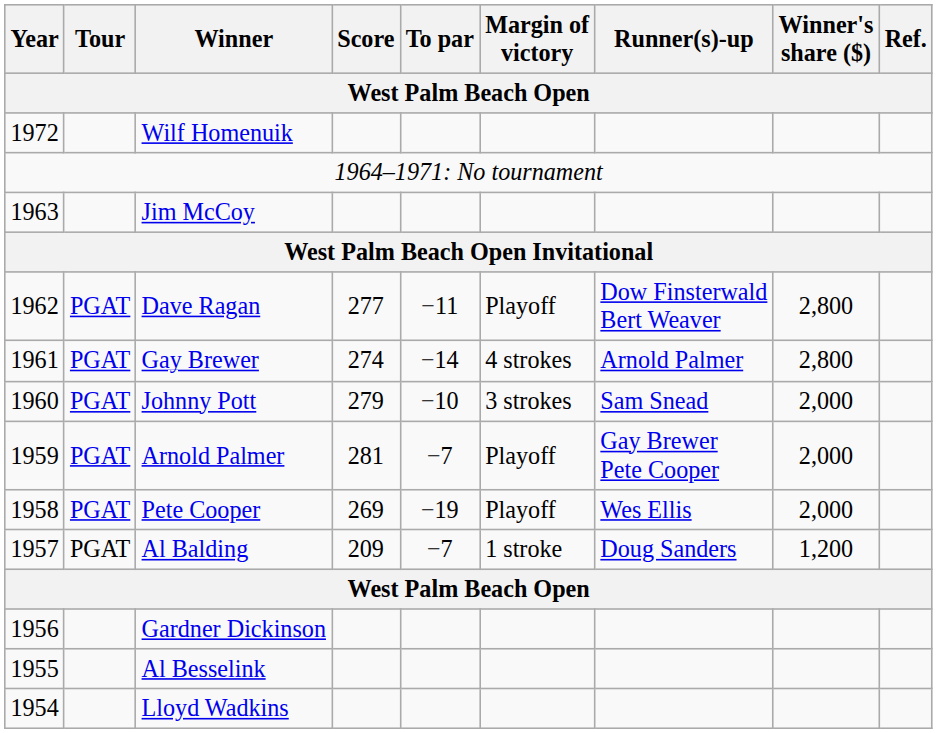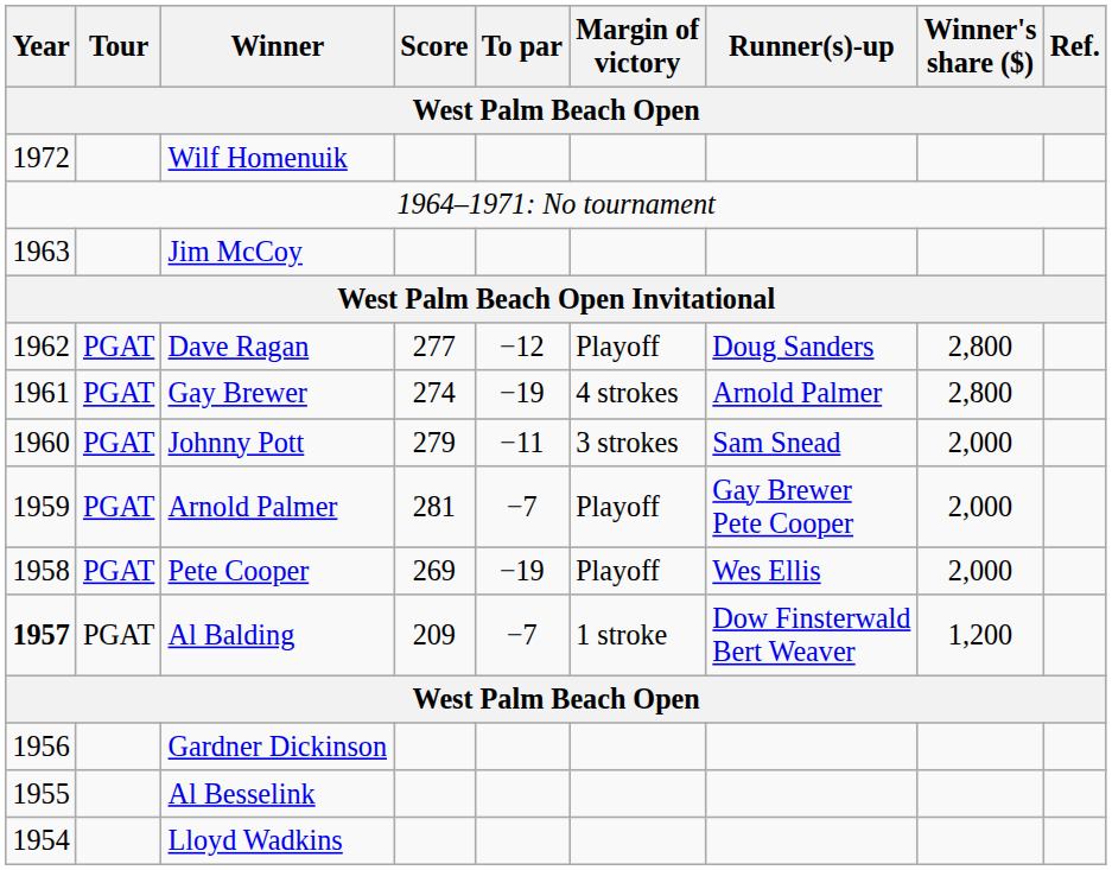Dave Ragan | To par: −11 -> −12
Dave Ragan | Runner(s)-up: Dow Finsterwald Bert Weaver -> Doug Sanders
Gay Brewer | To par: −14 -> −19
Johnny Pott | To par: −10 -> −11
Al Balding | Year: normal -> bold
Al Balding | Runner(s)-up: Doug Sanders -> Dow Finsterwald Bert Weaver
